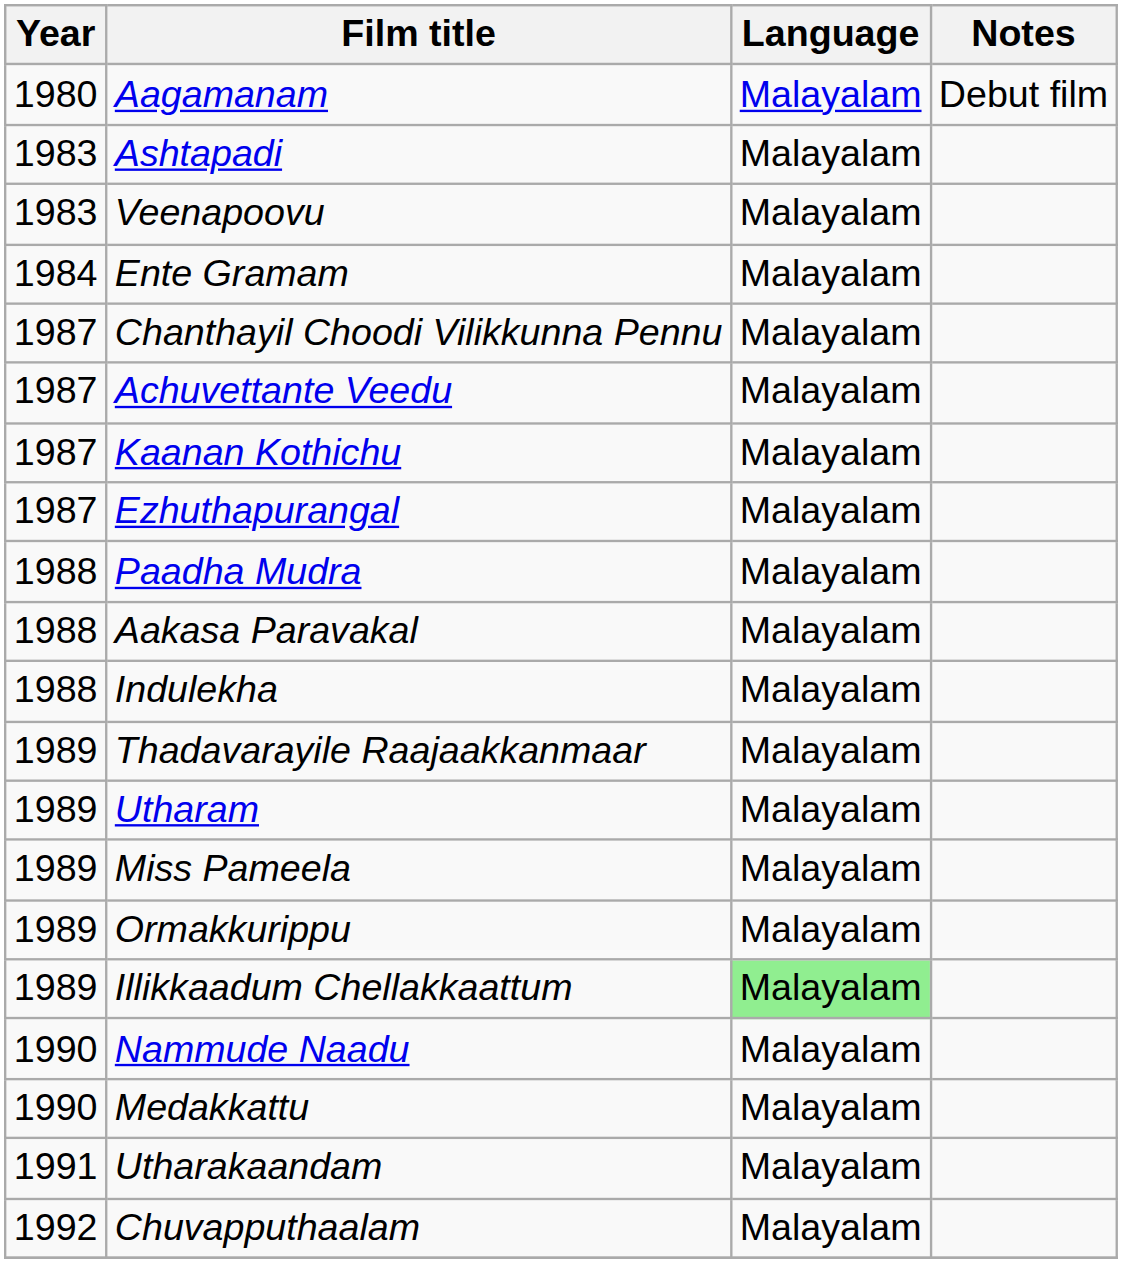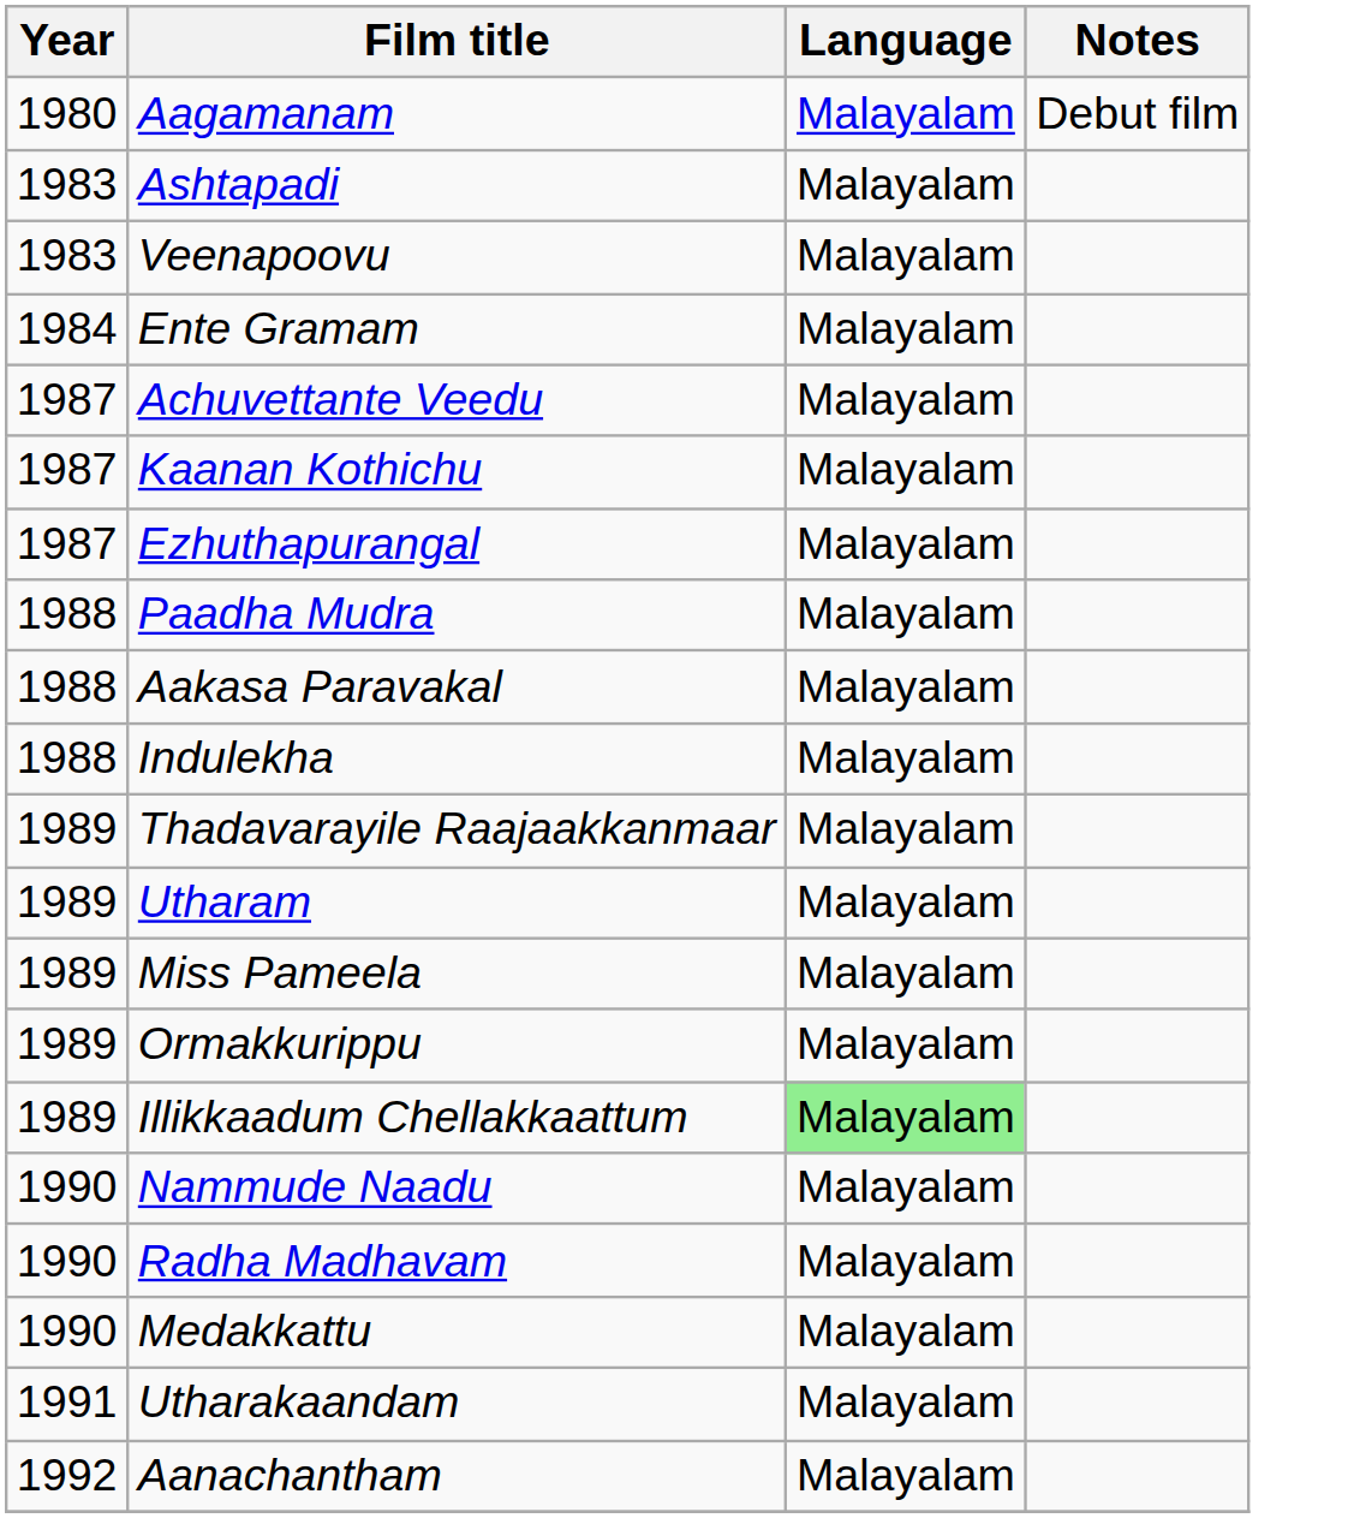- row: 1987 | Chanthayil Choodi Vilikkunna Pennu | Malayalam
+ row: 1990 | Radha Madhavam | Malayalam
- row: 1992 | Chuvapputhaalam | Malayalam
+ row: 1992 | Aanachantham | Malayalam
